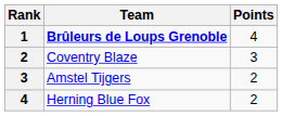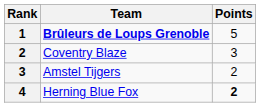Brûleurs de Loups Grenoble | Points: 4 -> 5
Herning Blue Fox | Points: normal -> bold
